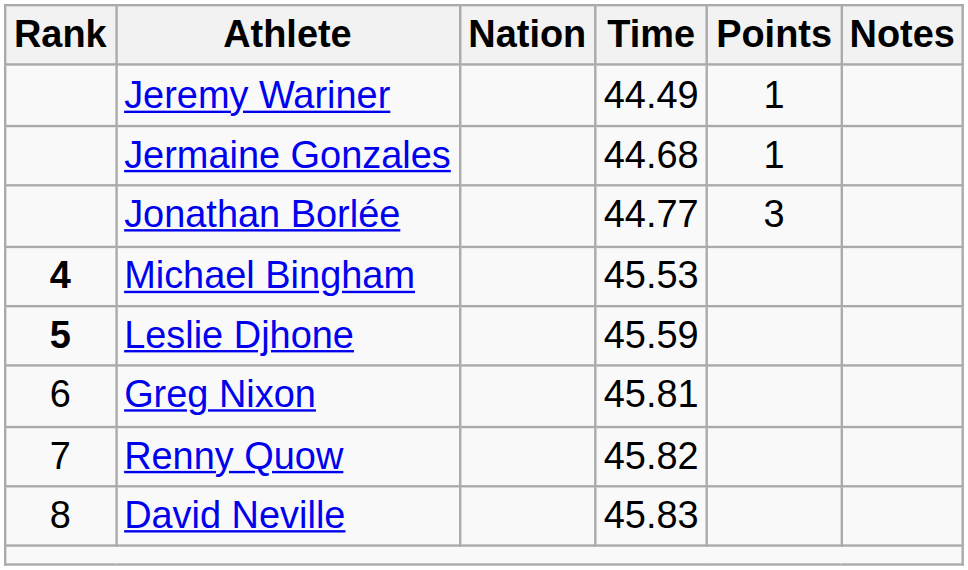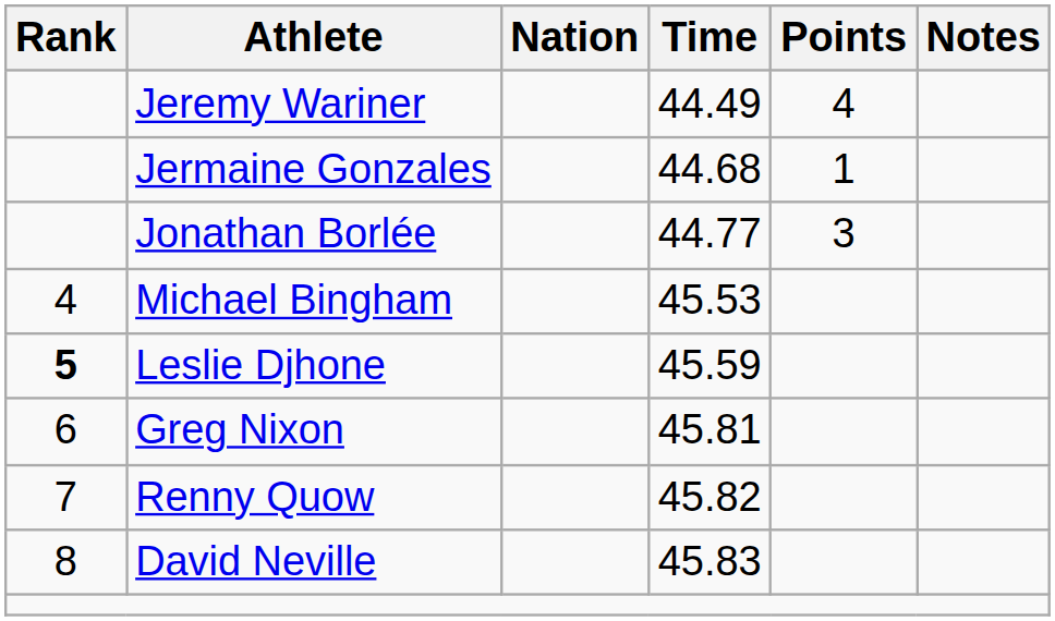Jeremy Wariner | Points: 1 -> 4
Michael Bingham | Rank: bold -> normal
